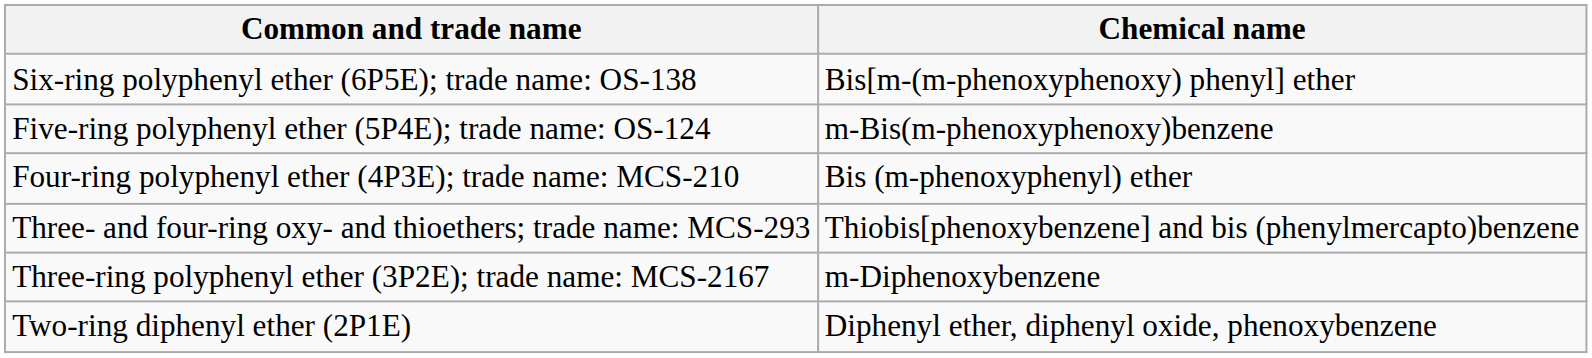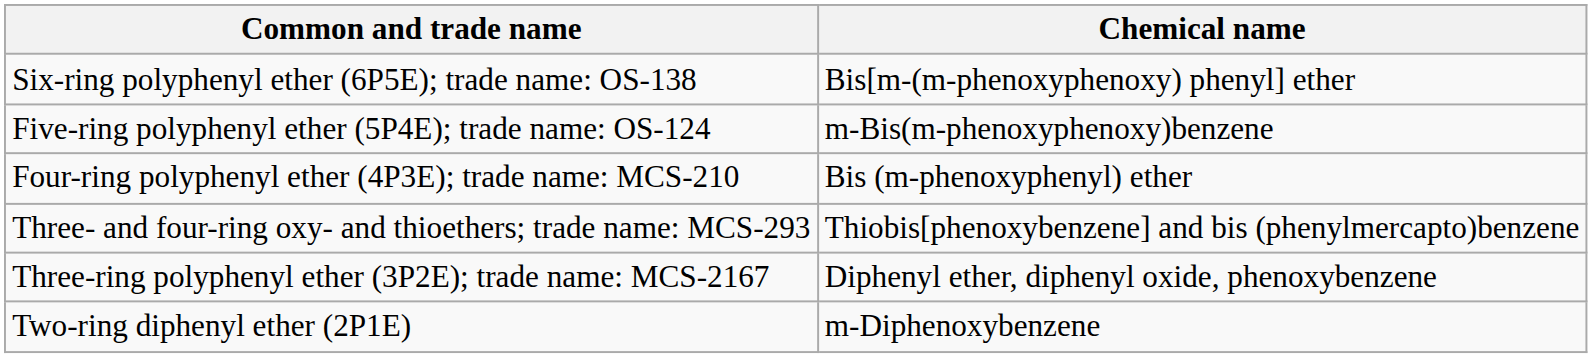Three-ring polyphenyl ether (3P2E); trade name: MCS-2167 | Chemical name: m-Diphenoxybenzene -> Diphenyl ether, diphenyl oxide, phenoxybenzene
Two-ring diphenyl ether (2P1E) | Chemical name: Diphenyl ether, diphenyl oxide, phenoxybenzene -> m-Diphenoxybenzene
